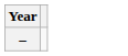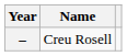+ column: Name | Creu Rosell
